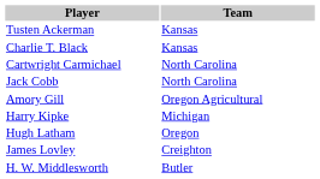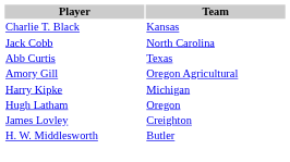- row: Tusten Ackerman | Kansas
- row: Cartwright Carmichael | North Carolina
+ row: Abb Curtis | Texas
